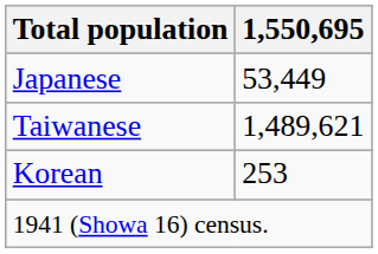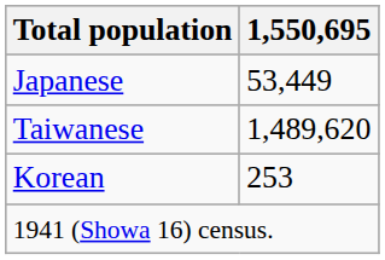Taiwanese | 1,550,695: 1,489,621 -> 1,489,620
